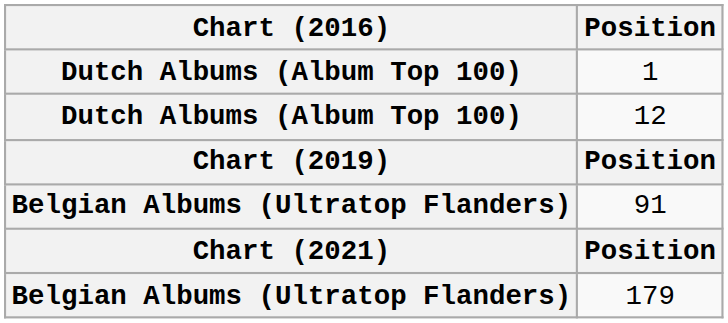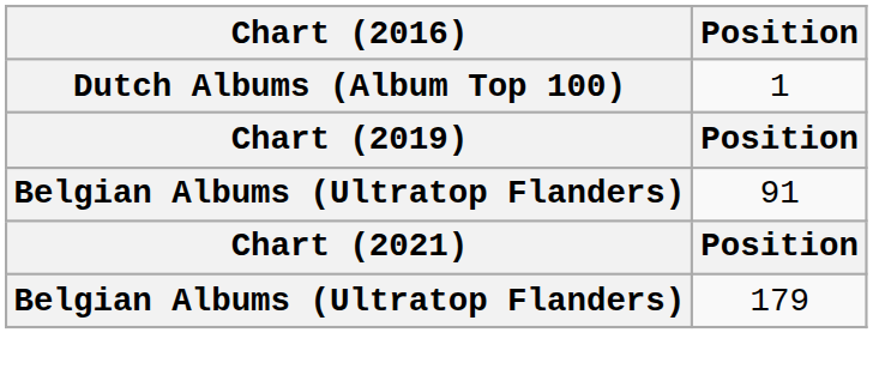- row: Dutch Albums (Album Top 100) | 12
